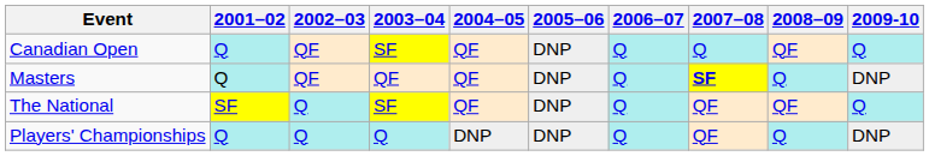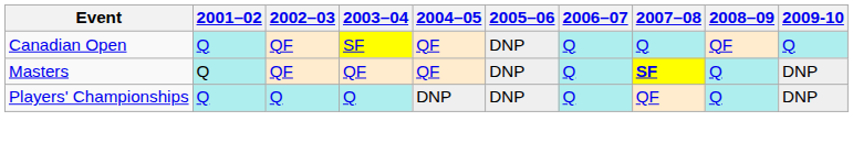- row: The National | SF | Q | SF | QF | DNP | Q | QF | QF | Q
